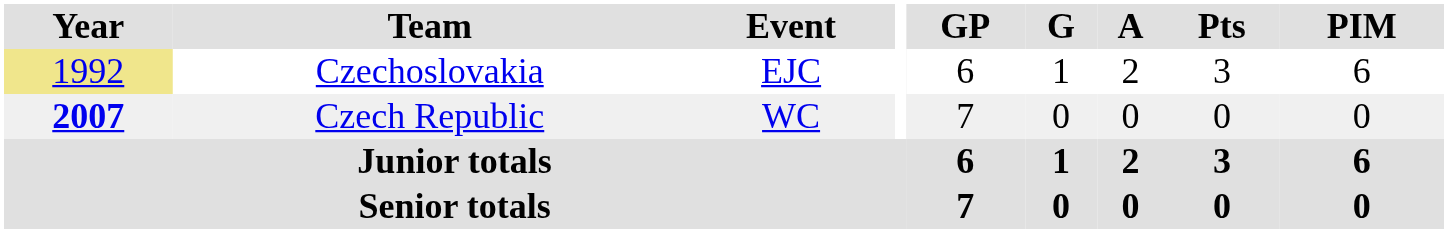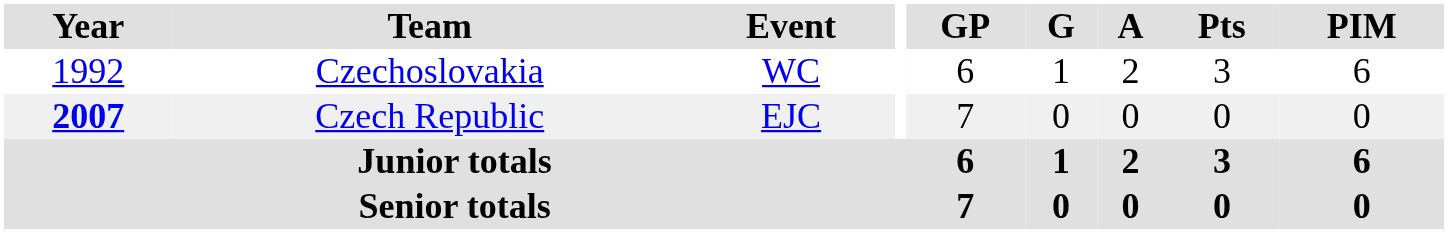Czechoslovakia | Year: khaki background -> no background
Czechoslovakia | Event: EJC -> WC
Czech Republic | Event: WC -> EJC
